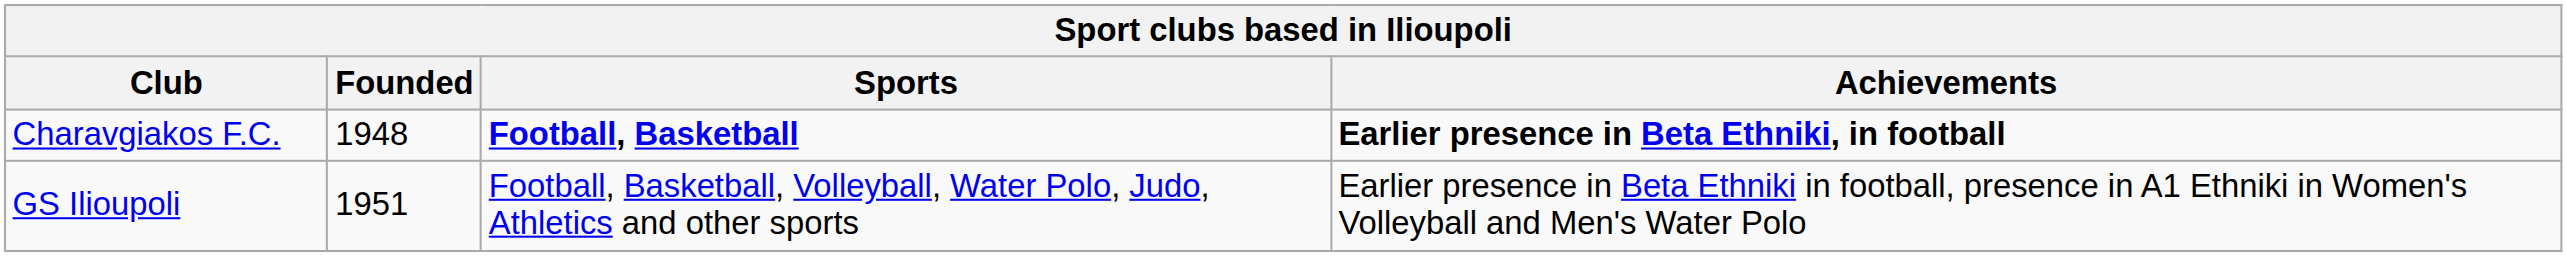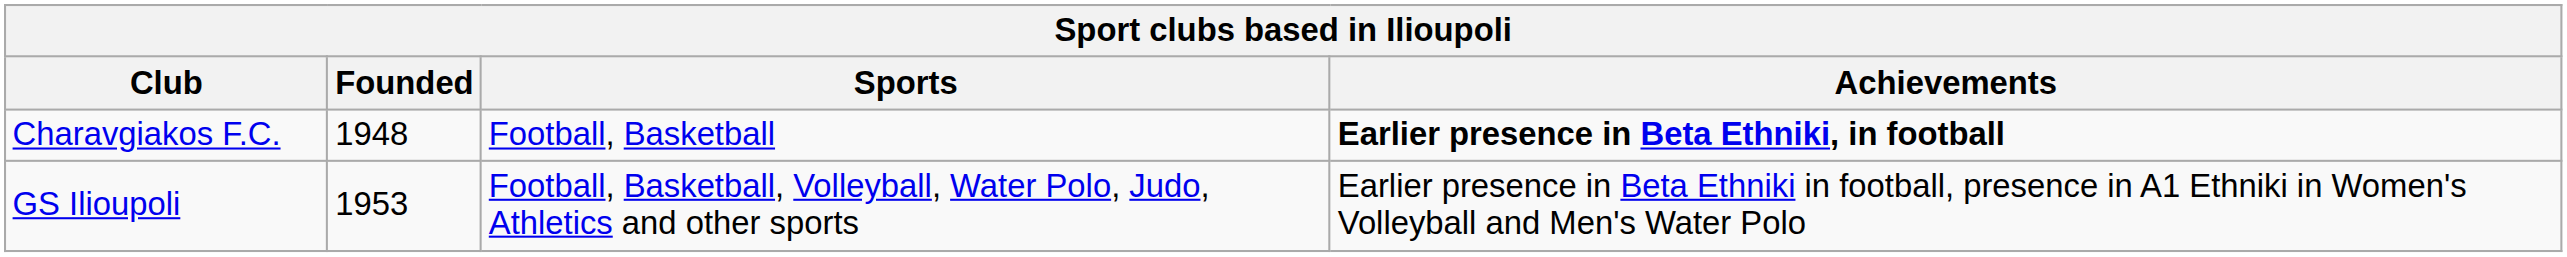Charavgiakos F.C. | Sports: bold -> normal
GS Ilioupoli | Founded: 1951 -> 1953
